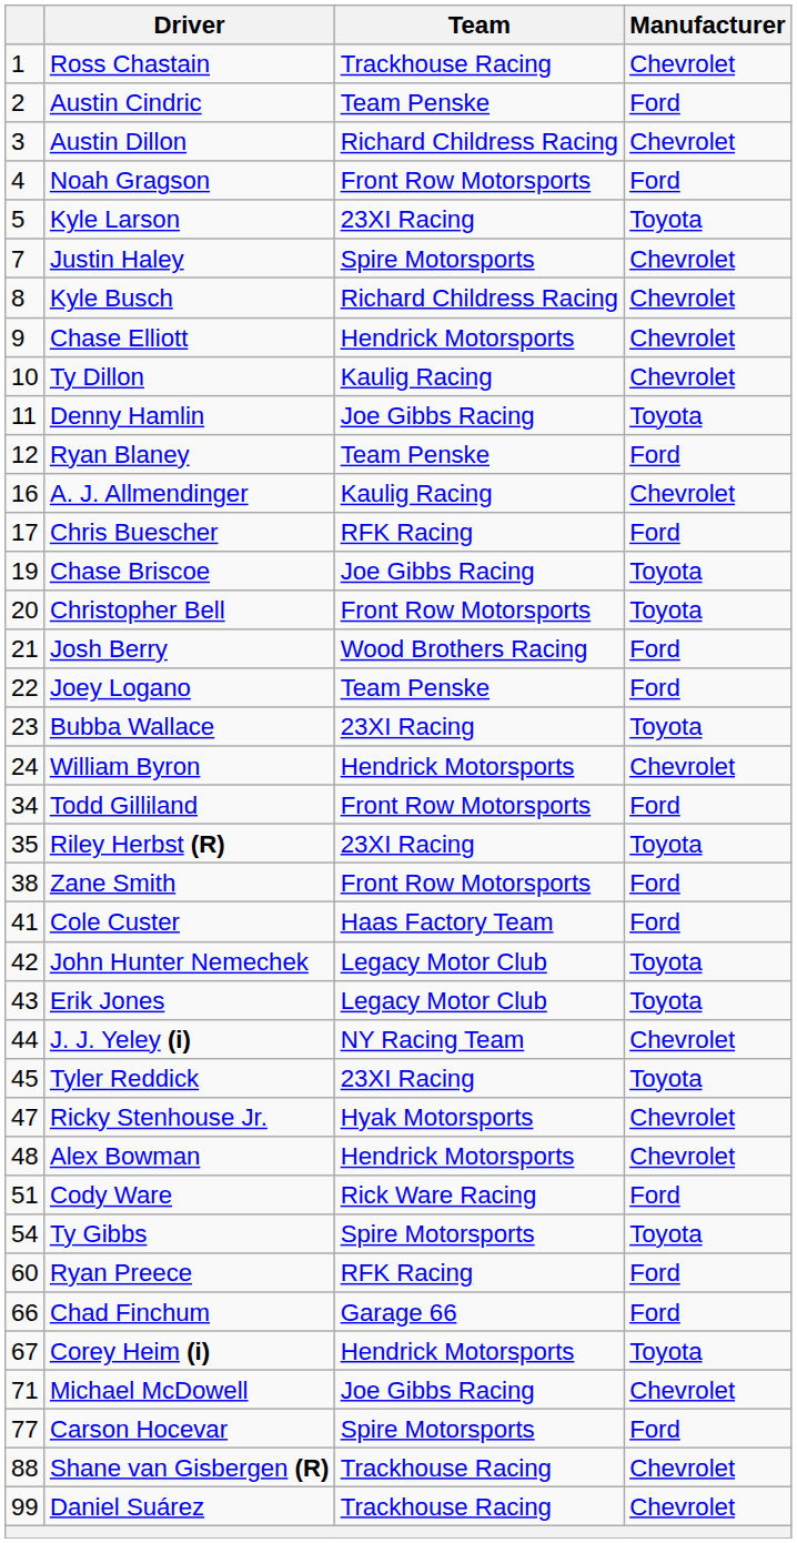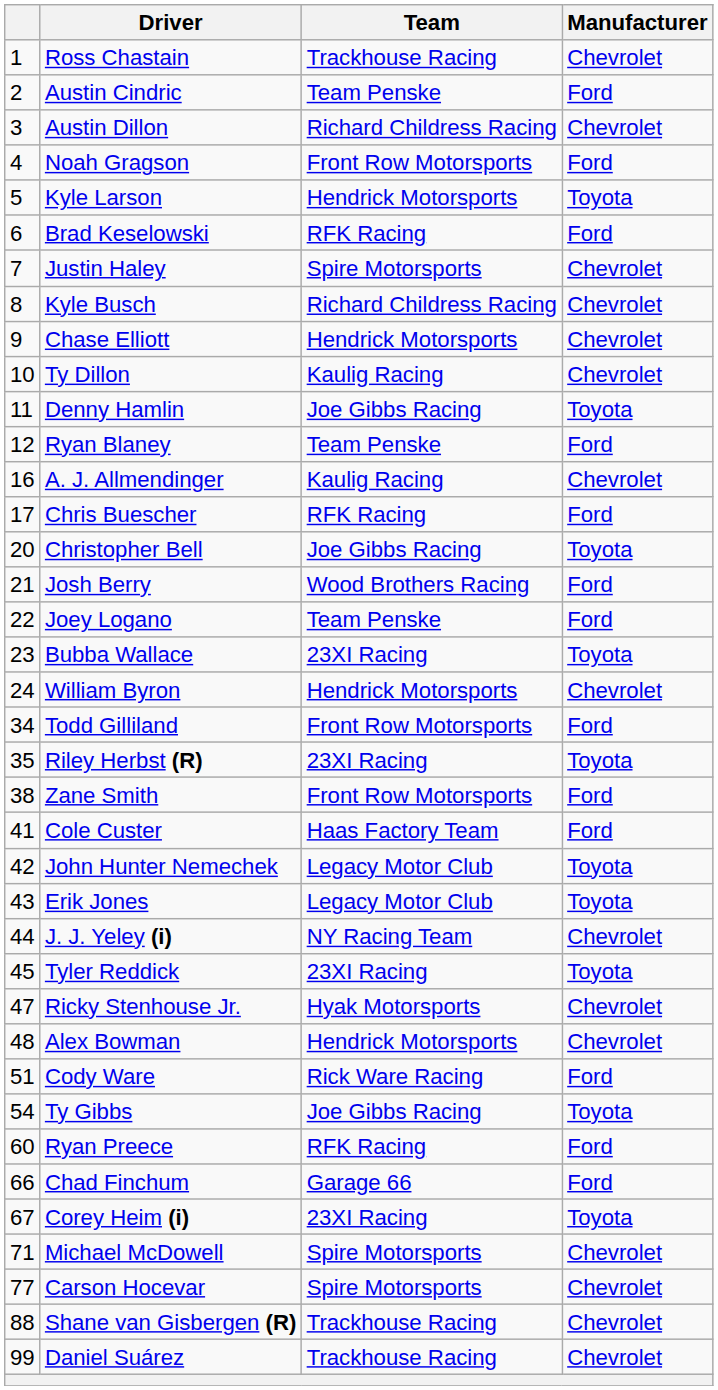Kyle Larson | Team: 23XI Racing -> Hendrick Motorsports
+ row: 6 | Brad Keselowski | RFK Racing | Ford
- row: 19 | Chase Briscoe | Joe Gibbs Racing | Toyota
Christopher Bell | Team: Front Row Motorsports -> Joe Gibbs Racing
Ty Gibbs | Team: Spire Motorsports -> Joe Gibbs Racing
Corey Heim (i) | Team: Hendrick Motorsports -> 23XI Racing
Michael McDowell | Team: Joe Gibbs Racing -> Spire Motorsports
Carson Hocevar | Manufacturer: Ford -> Chevrolet
